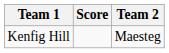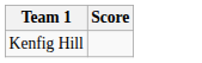- column: Team 2 | Maesteg
